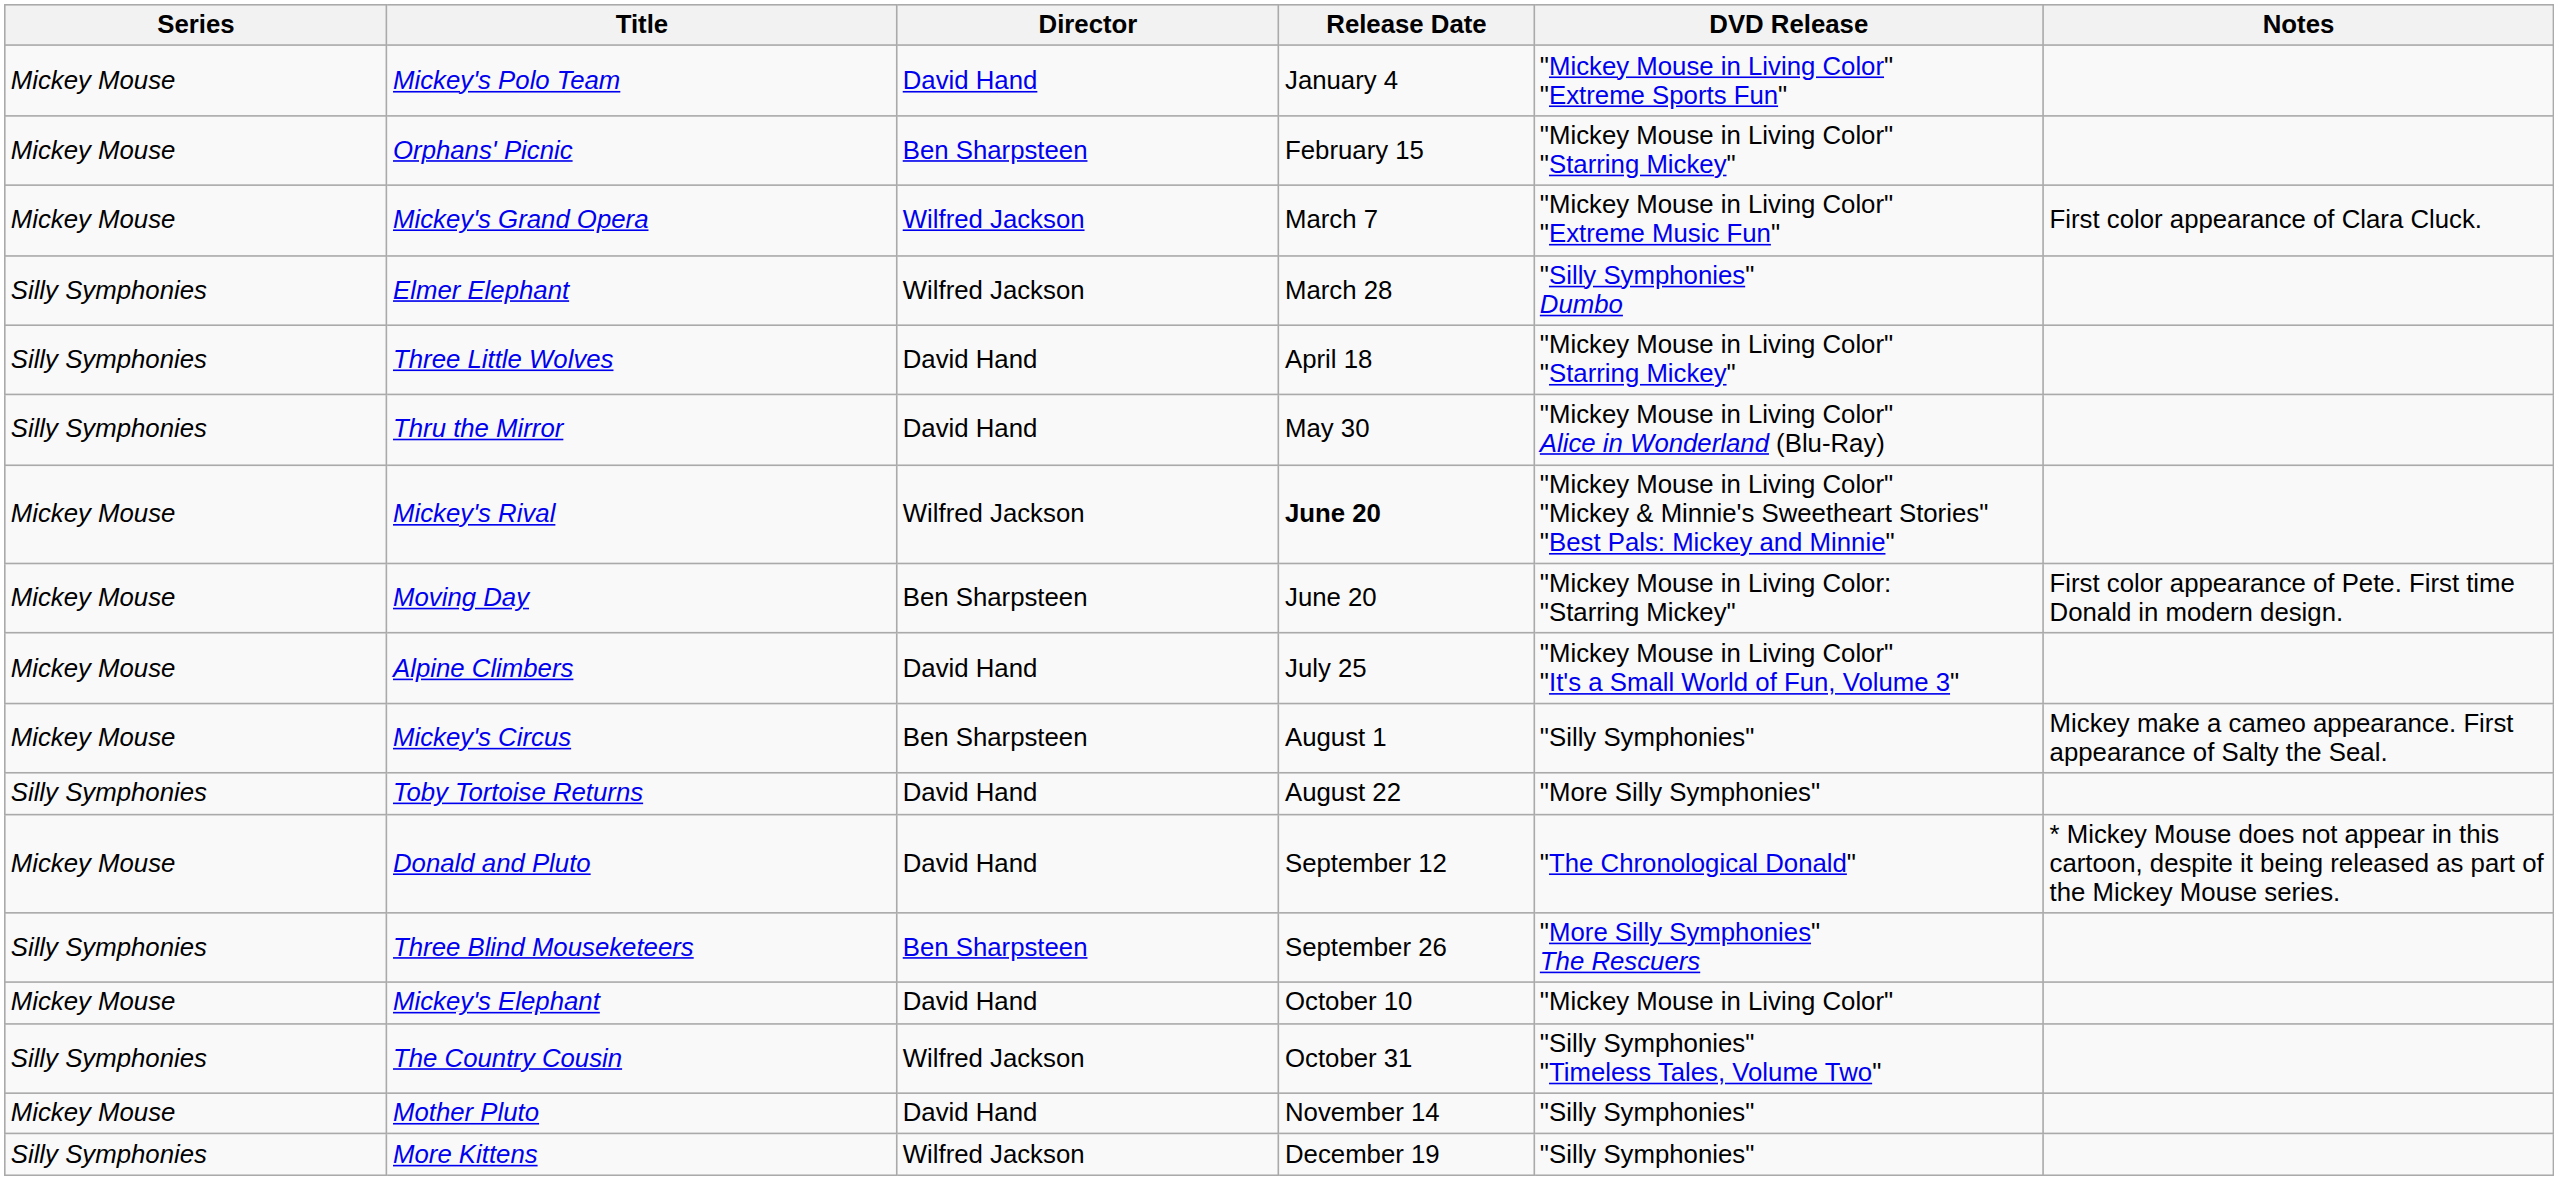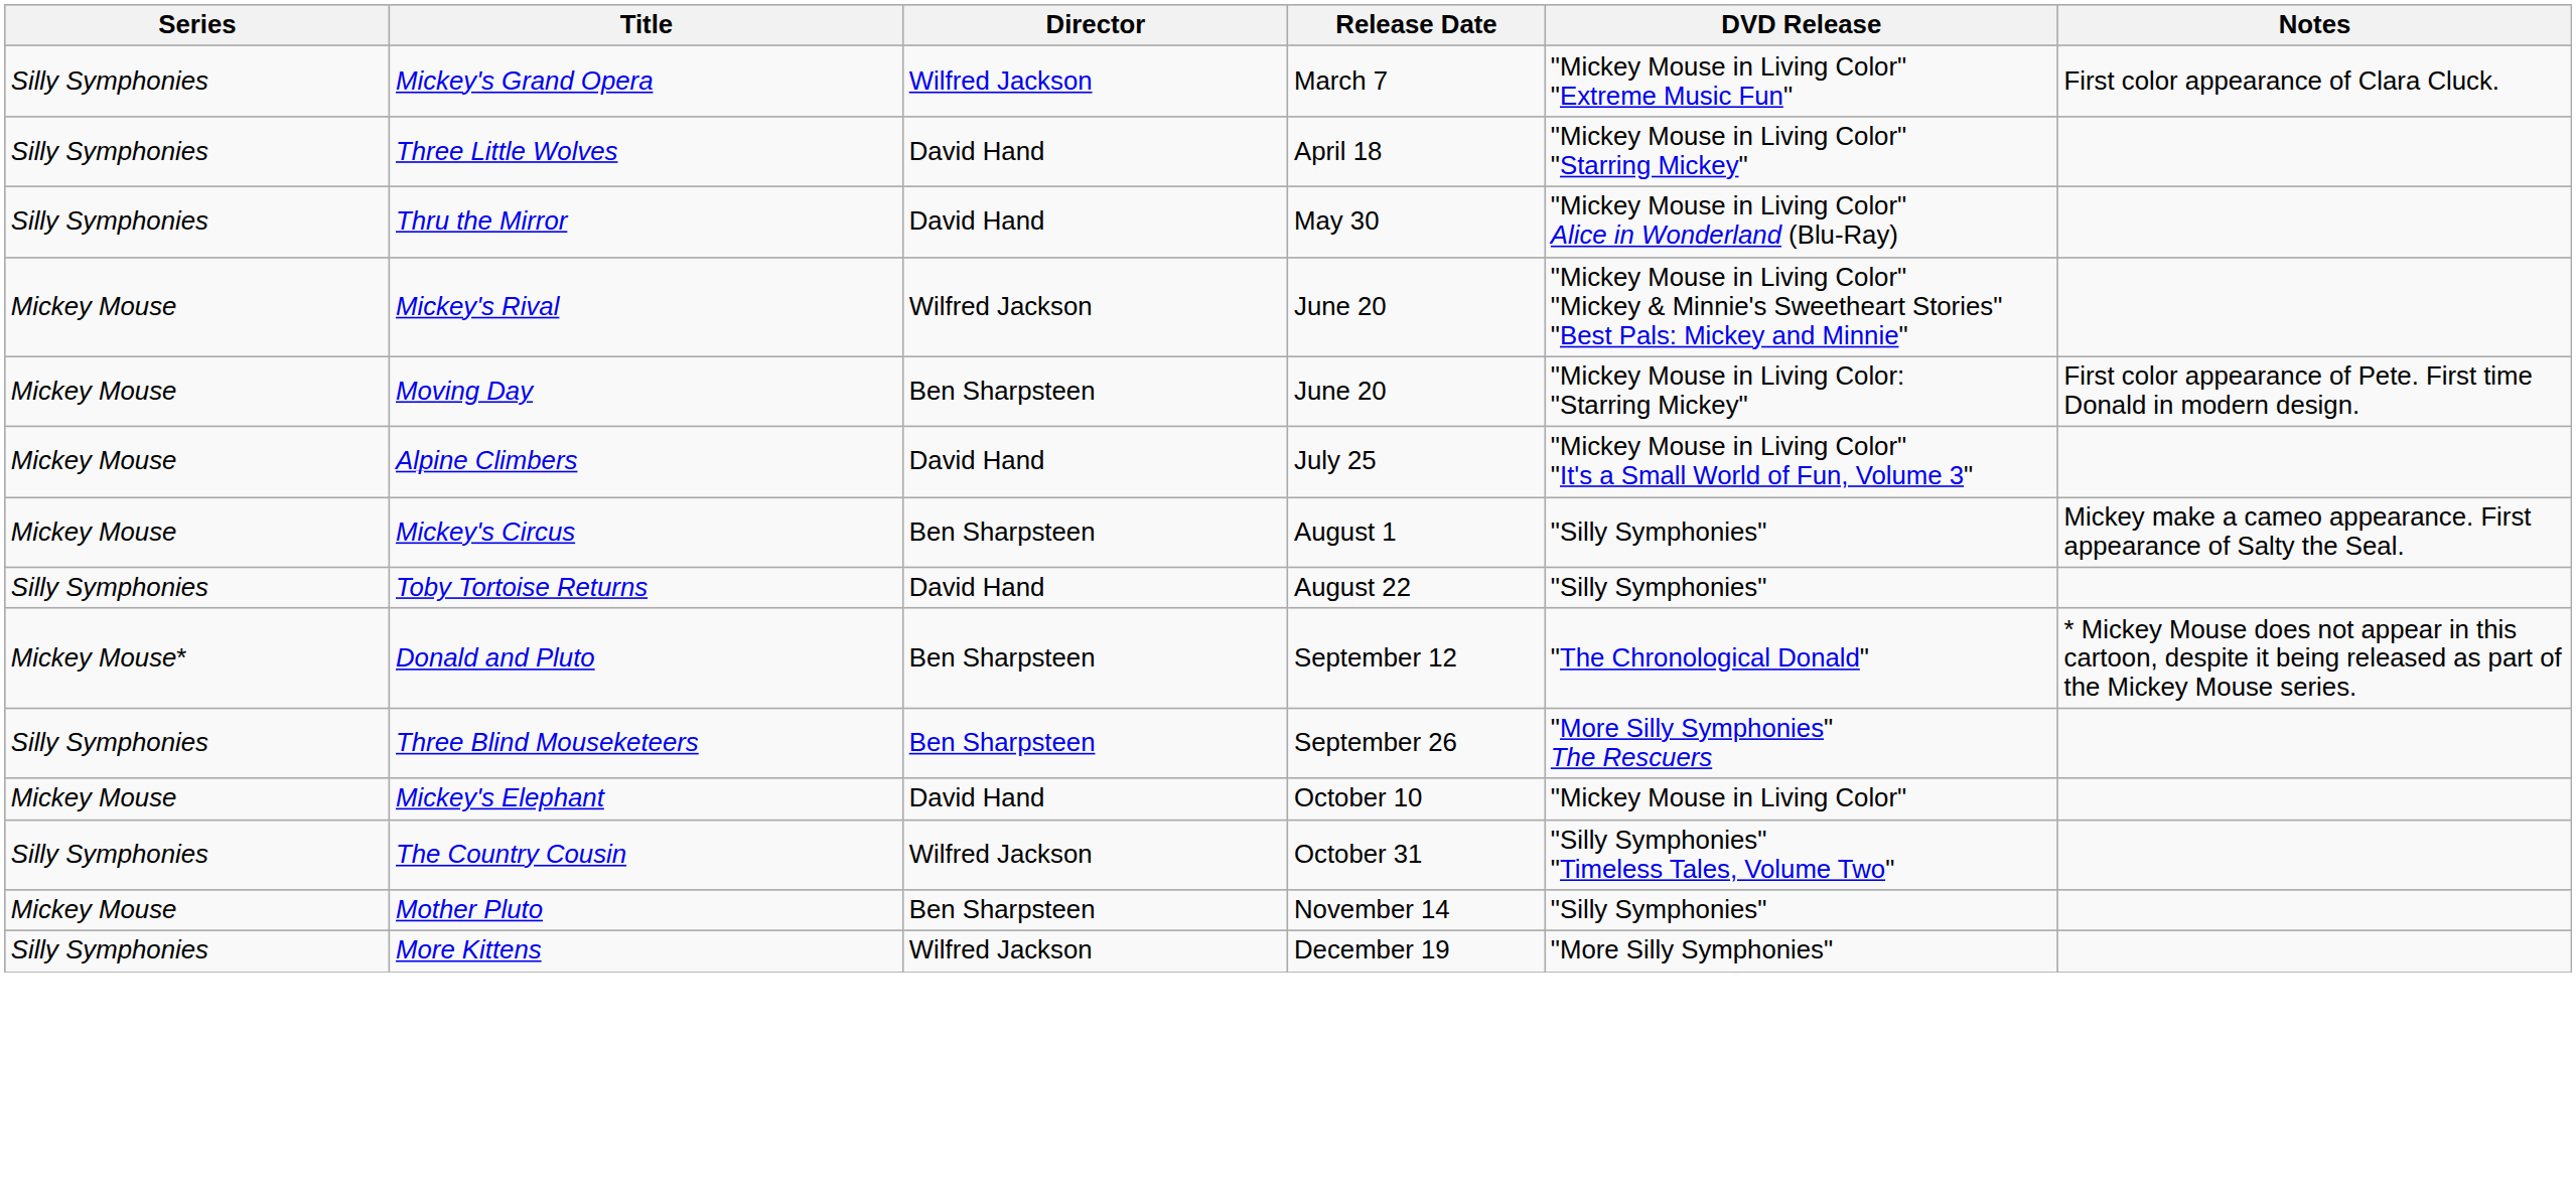- row: Mickey Mouse | Mickey's Polo Team | David Hand | January 4 | "Mickey Mouse in Living Color" "Extreme Sports Fun"
- row: Mickey Mouse | Orphans' Picnic | Ben Sharpsteen | February 15 | "Mickey Mouse in Living Color" "Starring Mickey"
Mickey's Grand Opera | Series: Mickey Mouse -> Silly Symphonies
- row: Silly Symphonies | Elmer Elephant | Wilfred Jackson | March 28 | "Silly Symphonies" Dumbo
Mickey's Rival | Release Date: bold -> normal
Toby Tortoise Returns | DVD Release: "More Silly Symphonies" -> "Silly Symphonies"
Donald and Pluto | Series: Mickey Mouse -> Mickey Mouse*
Donald and Pluto | Director: David Hand -> Ben Sharpsteen
Mother Pluto | Director: David Hand -> Ben Sharpsteen
More Kittens | DVD Release: "Silly Symphonies" -> "More Silly Symphonies"
